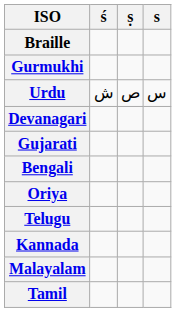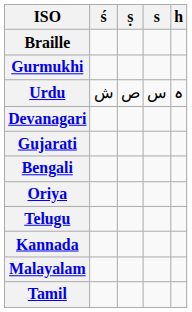+ column: h | ہ
